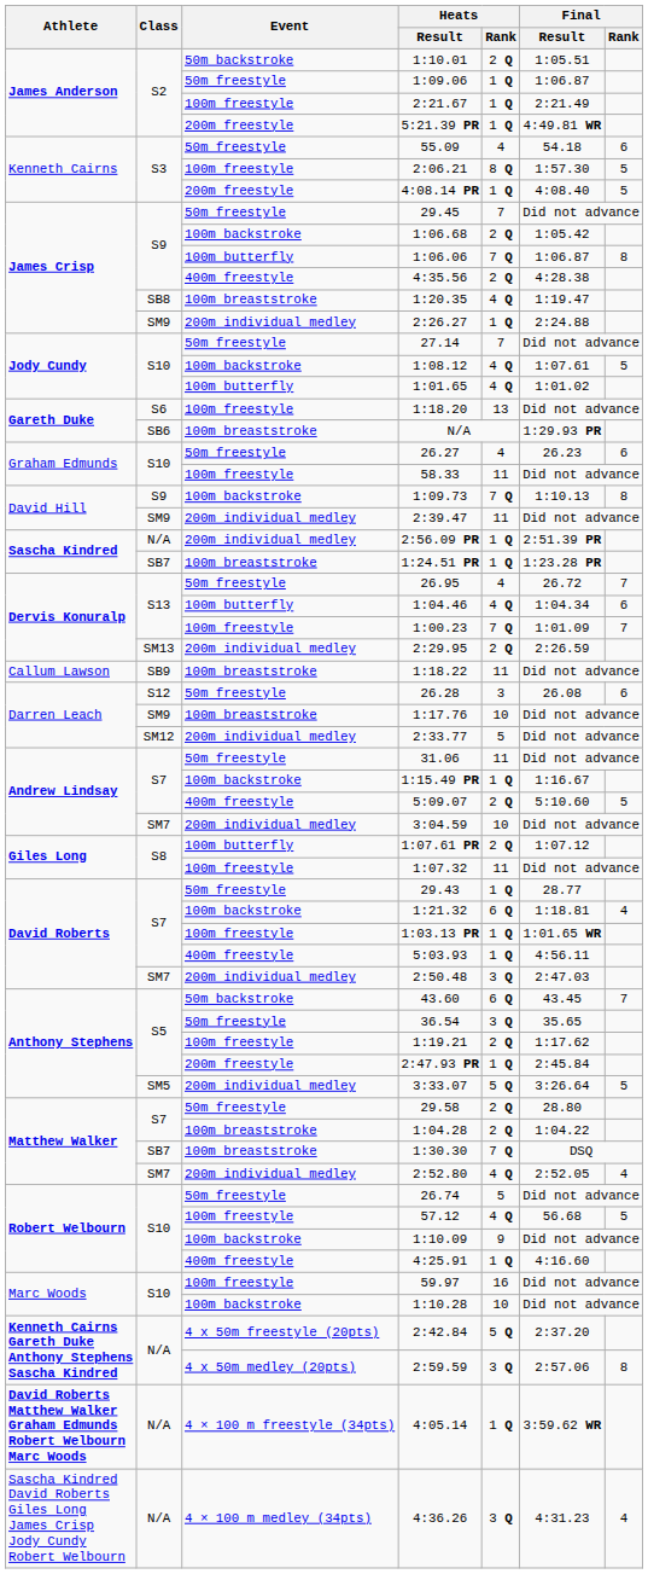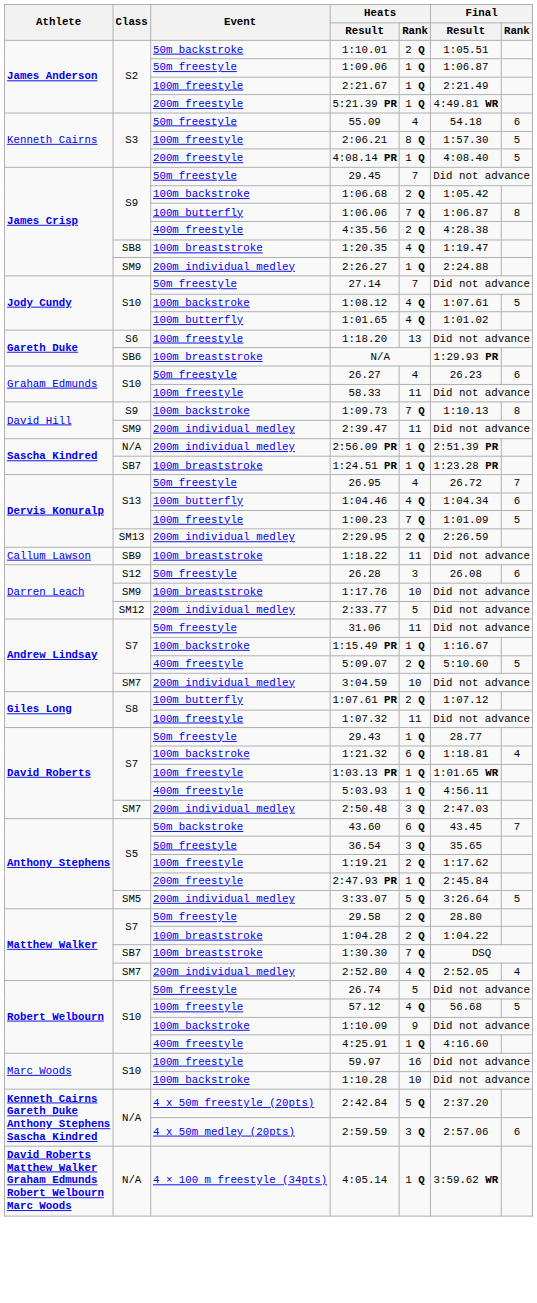1:00.23 | Final / Rank: 7 -> 5
2:59.59 | Final / Rank: 8 -> 6
- row: Sascha Kindred David Roberts Giles Long James Crisp Jody Cundy Robert Welbourn | N/A | 4 × 100 m medley (34pts) | 4:36.26 | 3 Q | 4:31.23 | 4
